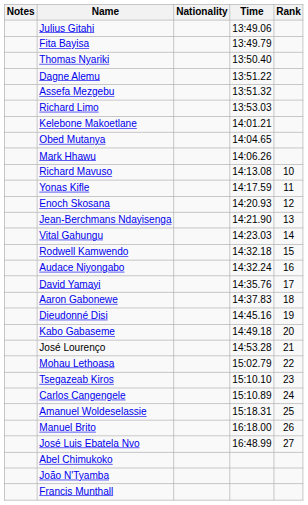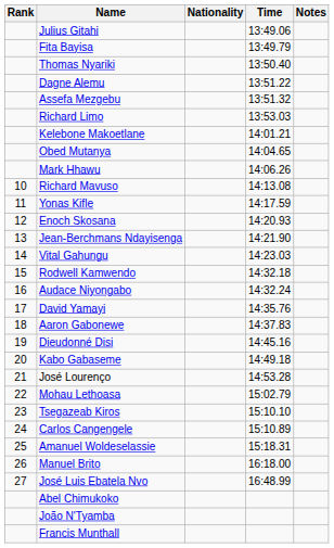columns swapped: Rank <-> Notes
